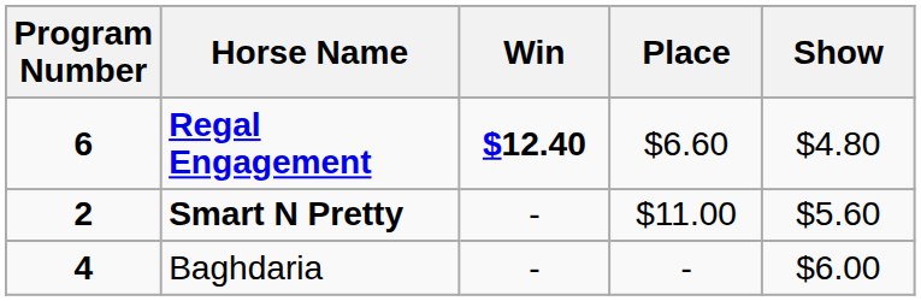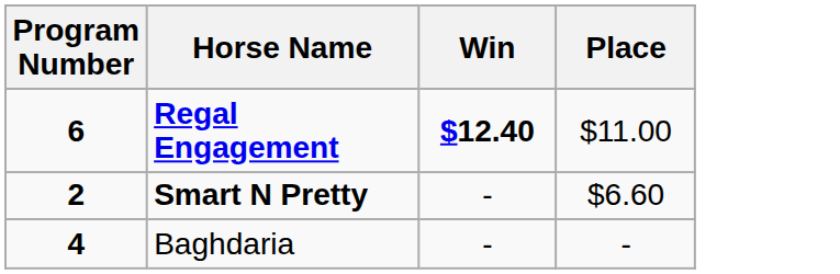- column: Show | $4.80 | $5.60 | $6.00
Regal Engagement | Place: $6.60 -> $11.00
Smart N Pretty | Place: $11.00 -> $6.60
